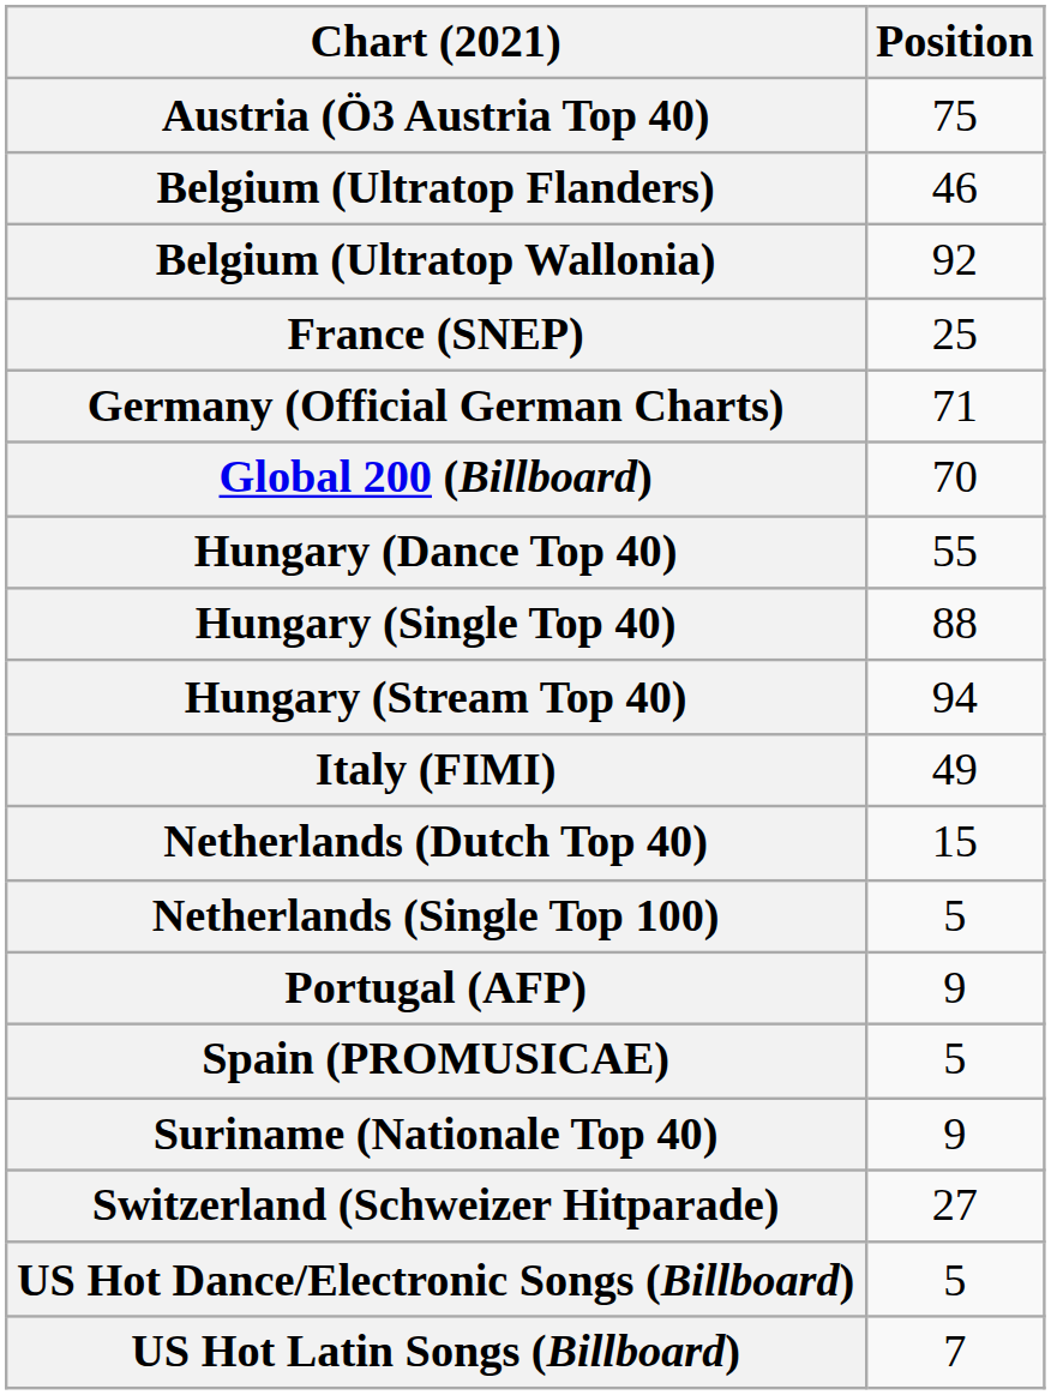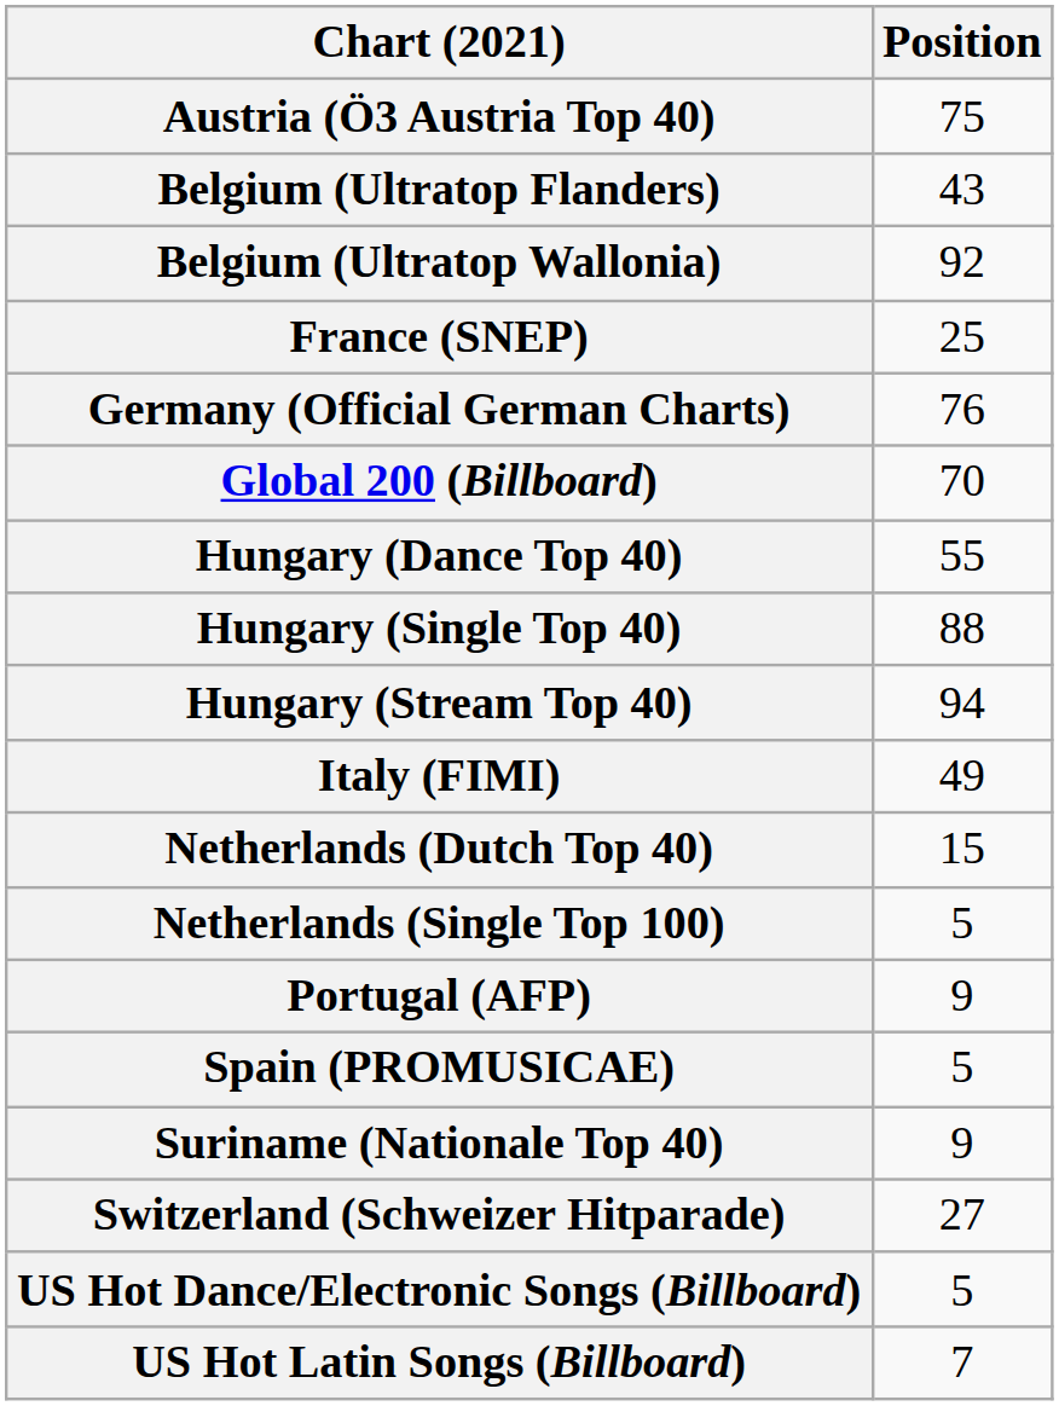Belgium (Ultratop Flanders) | Position: 46 -> 43
Germany (Official German Charts) | Position: 71 -> 76
